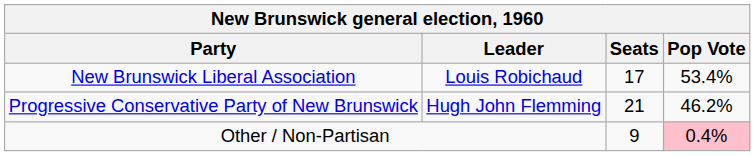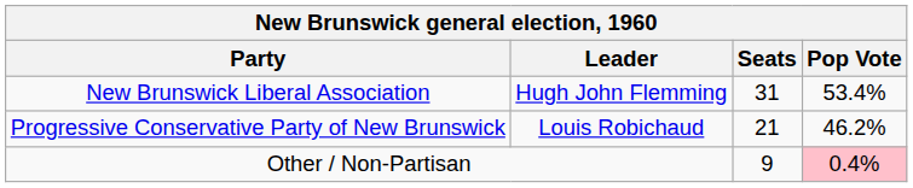New Brunswick Liberal Association | Leader: Louis Robichaud -> Hugh John Flemming
New Brunswick Liberal Association | Seats: 17 -> 31
Progressive Conservative Party of New Brunswick | Leader: Hugh John Flemming -> Louis Robichaud
